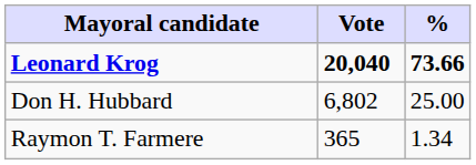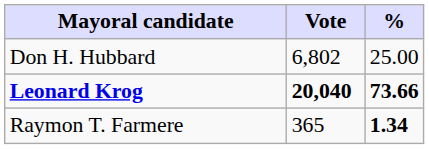rows swapped: Leonard Krog <-> Don H. Hubbard
Raymon T. Farmere | %: normal -> bold
